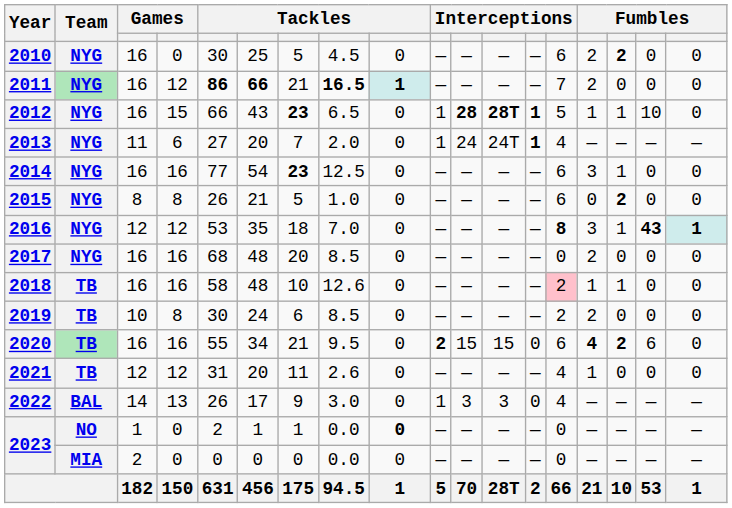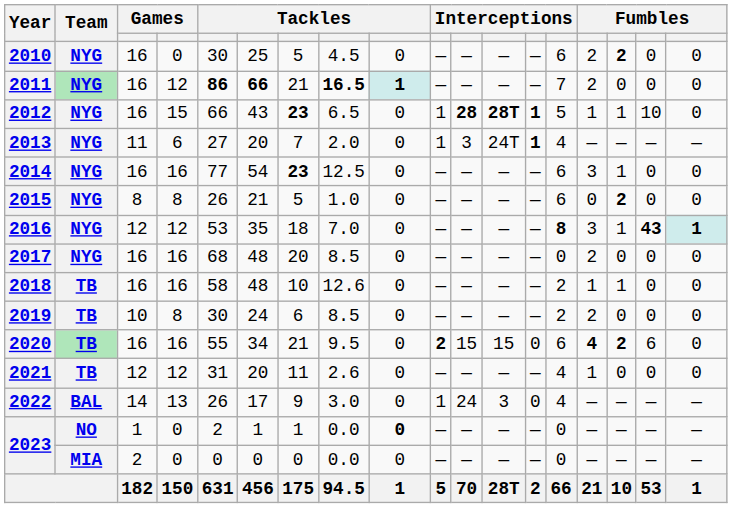2013 | column 11: 24 -> 3
2018 | column 14: pink background -> no background
2022 | column 11: 3 -> 24
